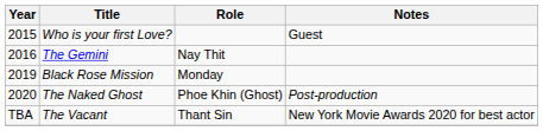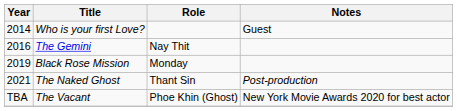Who is your first Love? | Year: 2015 -> 2014
The Naked Ghost | Year: 2020 -> 2021
The Naked Ghost | Role: Phoe Khin (Ghost) -> Thant Sin
The Vacant | Role: Thant Sin -> Phoe Khin (Ghost)
